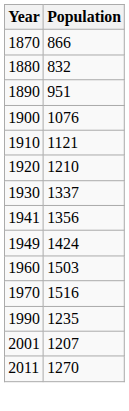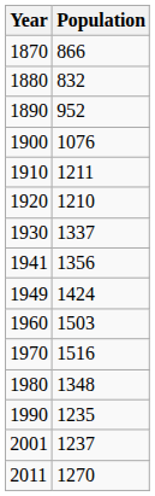1890 | Population: 951 -> 952
1910 | Population: 1121 -> 1211
+ row: 1980 | 1348
2001 | Population: 1207 -> 1237
